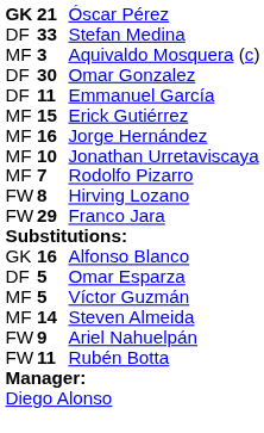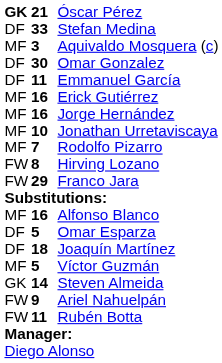Erick Gutiérrez | column 2: 15 -> 16
Alfonso Blanco | column 1: GK -> MF
+ row: DF | 18 | Joaquín Martínez
Steven Almeida | column 1: MF -> GK
